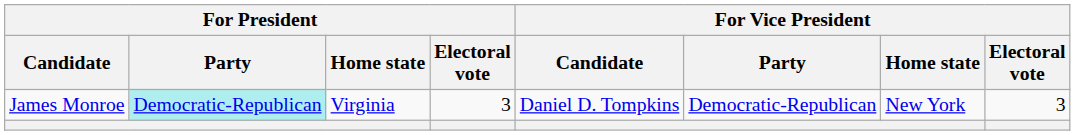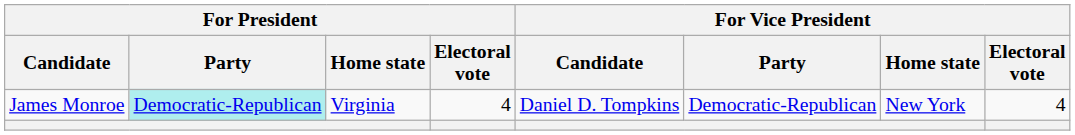James Monroe | For President / Electoral vote: 3 -> 4
James Monroe | For Vice President / Electoral vote: 3 -> 4
